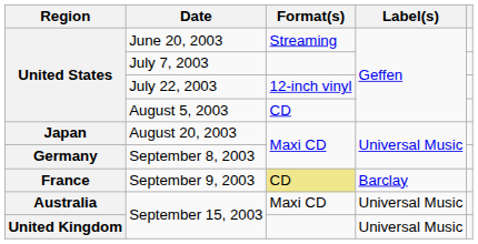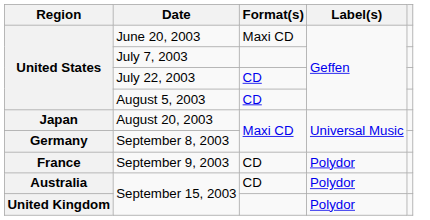June 20, 2003 | Format(s): Streaming -> Maxi CD
July 22, 2003 | Format(s): 12-inch vinyl -> CD
September 9, 2003 | Format(s): khaki background -> no background
September 9, 2003 | Label(s): Barclay -> Polydor
Australia / September 15, 2003 | Format(s): Maxi CD -> CD
Australia / September 15, 2003 | Label(s): Universal Music -> Polydor
United Kingdom / September 15, 2003 | Label(s): Universal Music -> Polydor
